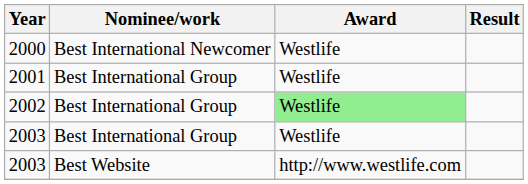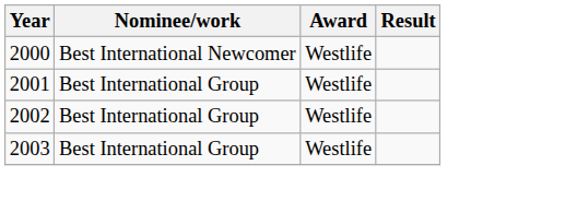2002 | Award: lightgreen background -> no background
- row: 2003 | Best Website | http://www.westlife.com
